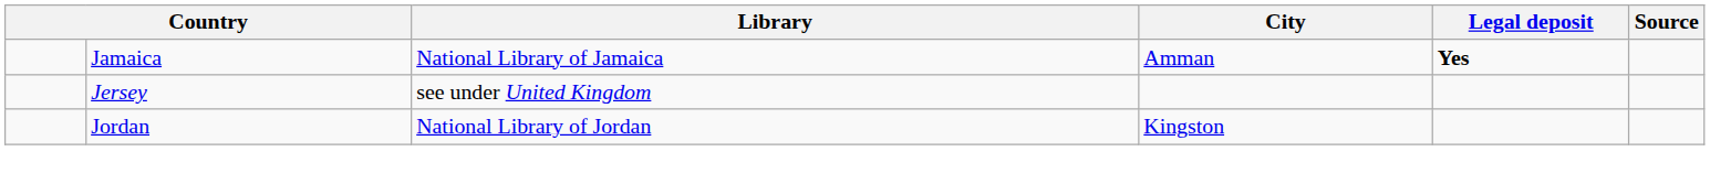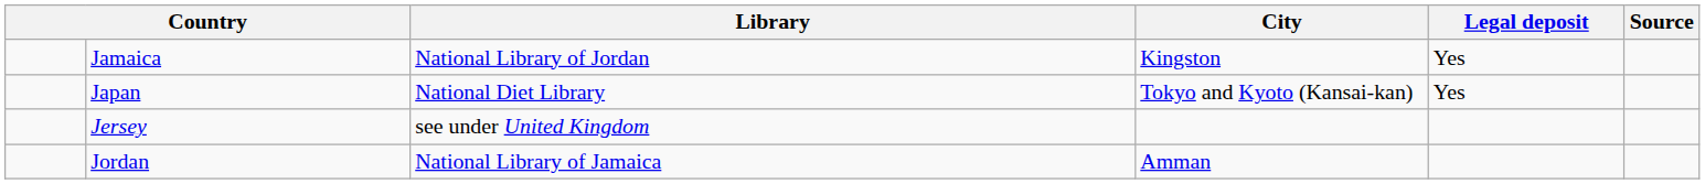Jamaica | Library: National Library of Jamaica -> National Library of Jordan
Jamaica | City: Amman -> Kingston
Jamaica | Legal deposit: bold -> normal
+ row: Japan | National Diet Library | Tokyo and Kyoto (Kansai-kan) | Yes
Jordan | Library: National Library of Jordan -> National Library of Jamaica
Jordan | City: Kingston -> Amman
